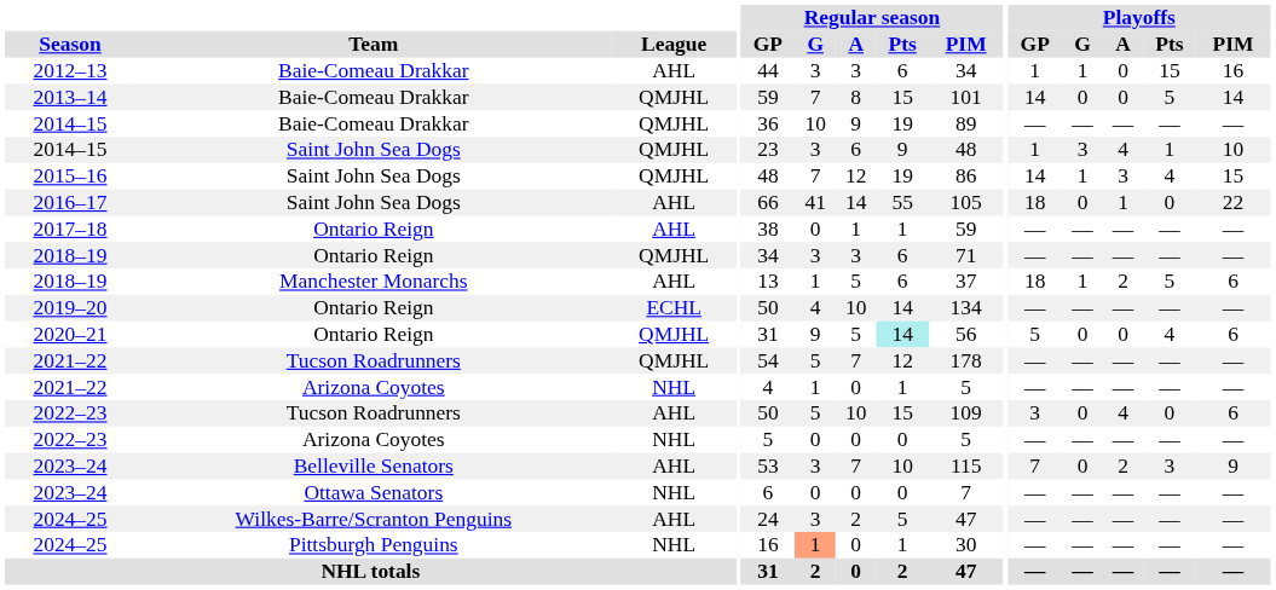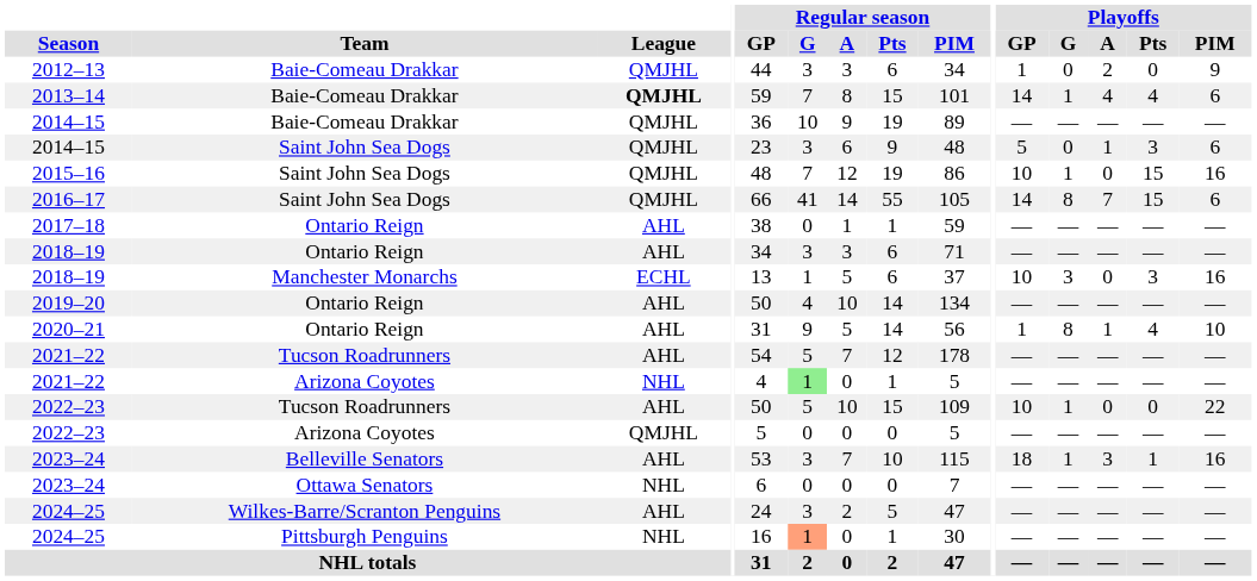2012–13 | League: AHL -> QMJHL
2012–13 | Playoffs / G: 1 -> 0
2012–13 | Playoffs / A: 0 -> 2
2012–13 | Playoffs / Pts: 15 -> 0
2012–13 | Playoffs / PIM: 16 -> 9
2013–14 | League: normal -> bold
2013–14 | Playoffs / G: 0 -> 1
2013–14 | Playoffs / A: 0 -> 4
2013–14 | Playoffs / Pts: 5 -> 4
2013–14 | Playoffs / PIM: 14 -> 6
2014–15 / Saint John Sea Dogs | Playoffs / GP: 1 -> 5
2014–15 / Saint John Sea Dogs | Playoffs / G: 3 -> 0
2014–15 / Saint John Sea Dogs | Playoffs / A: 4 -> 1
2014–15 / Saint John Sea Dogs | Playoffs / Pts: 1 -> 3
2014–15 / Saint John Sea Dogs | Playoffs / PIM: 10 -> 6
2015–16 | Playoffs / GP: 14 -> 10
2015–16 | Playoffs / A: 3 -> 0
2015–16 | Playoffs / Pts: 4 -> 15
2015–16 | Playoffs / PIM: 15 -> 16
2016–17 | League: AHL -> QMJHL
2016–17 | Playoffs / GP: 18 -> 14
2016–17 | Playoffs / G: 0 -> 8
2016–17 | Playoffs / A: 1 -> 7
2016–17 | Playoffs / Pts: 0 -> 15
2016–17 | Playoffs / PIM: 22 -> 6
2018–19 / Ontario Reign | League: QMJHL -> AHL
2018–19 / Manchester Monarchs | League: AHL -> ECHL
2018–19 / Manchester Monarchs | Playoffs / GP: 18 -> 10
2018–19 / Manchester Monarchs | Playoffs / G: 1 -> 3
2018–19 / Manchester Monarchs | Playoffs / A: 2 -> 0
2018–19 / Manchester Monarchs | Playoffs / Pts: 5 -> 3
2018–19 / Manchester Monarchs | Playoffs / PIM: 6 -> 16
2019–20 | League: ECHL -> AHL
2020–21 | League: QMJHL -> AHL
2020–21 | Regular season / Pts: paleturquoise background -> no background
2020–21 | Playoffs / GP: 5 -> 1
2020–21 | Playoffs / G: 0 -> 8
2020–21 | Playoffs / A: 0 -> 1
2020–21 | Playoffs / PIM: 6 -> 10
2021–22 / Tucson Roadrunners | League: QMJHL -> AHL
2021–22 / Arizona Coyotes | Regular season / G: no background -> lightgreen background
2022–23 / Tucson Roadrunners | Playoffs / GP: 3 -> 10
2022–23 / Tucson Roadrunners | Playoffs / G: 0 -> 1
2022–23 / Tucson Roadrunners | Playoffs / A: 4 -> 0
2022–23 / Tucson Roadrunners | Playoffs / PIM: 6 -> 22
2022–23 / Arizona Coyotes | League: NHL -> QMJHL
2023–24 / Belleville Senators | Playoffs / GP: 7 -> 18
2023–24 / Belleville Senators | Playoffs / G: 0 -> 1
2023–24 / Belleville Senators | Playoffs / A: 2 -> 3
2023–24 / Belleville Senators | Playoffs / Pts: 3 -> 1
2023–24 / Belleville Senators | Playoffs / PIM: 9 -> 16
